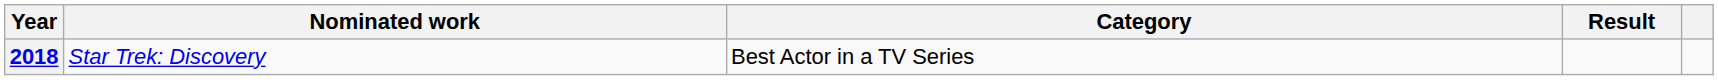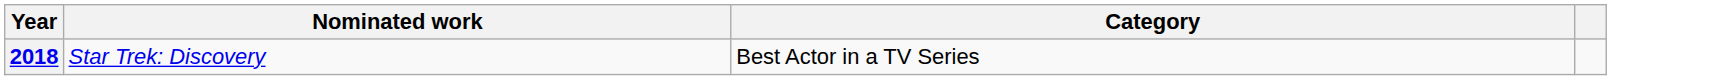- column: Result
